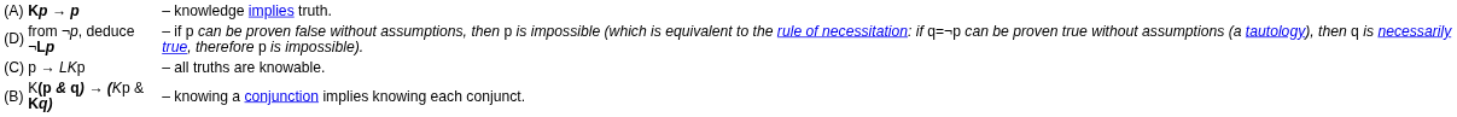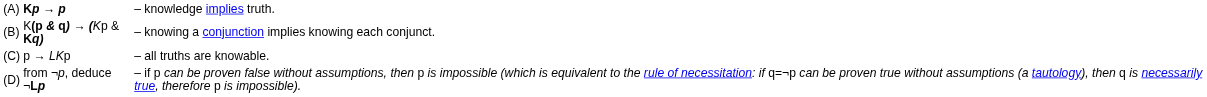rows swapped: K(p & q) → (Kp & Kq) <-> from ¬p, deduce ¬Lp
